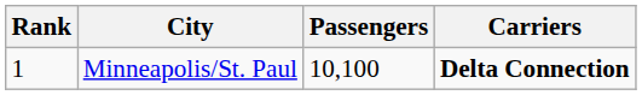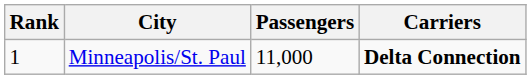Minneapolis/St. Paul | Passengers: 10,100 -> 11,000
